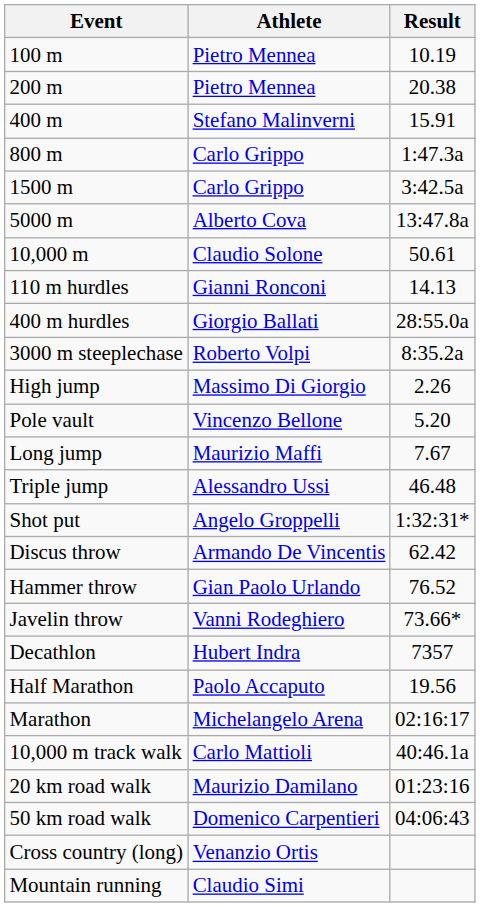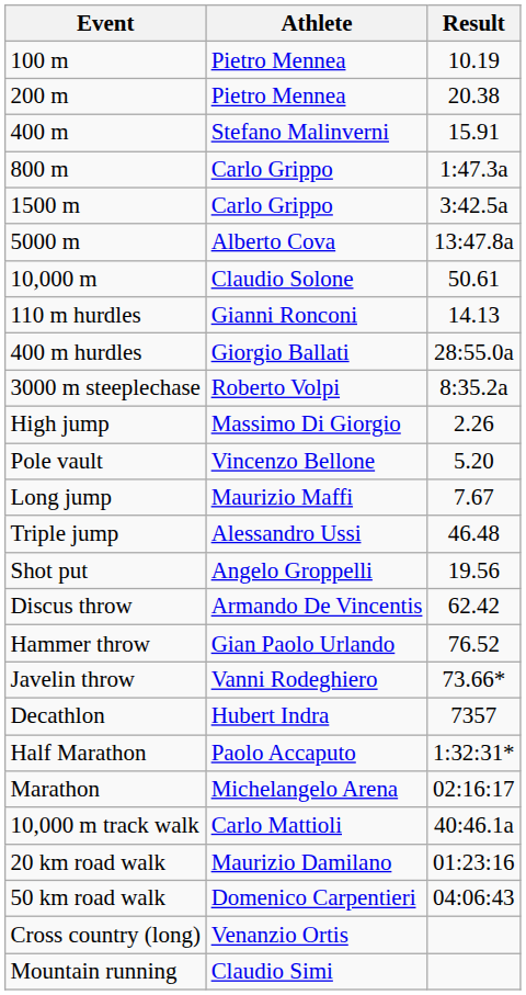Shot put | Result: 1:32:31* -> 19.56
Half Marathon | Result: 19.56 -> 1:32:31*
